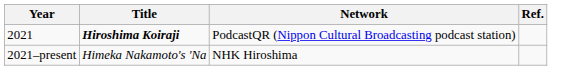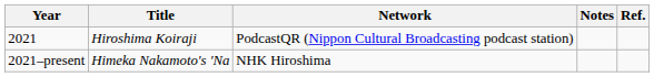+ column: Notes
2021 | Title: bold -> normal
